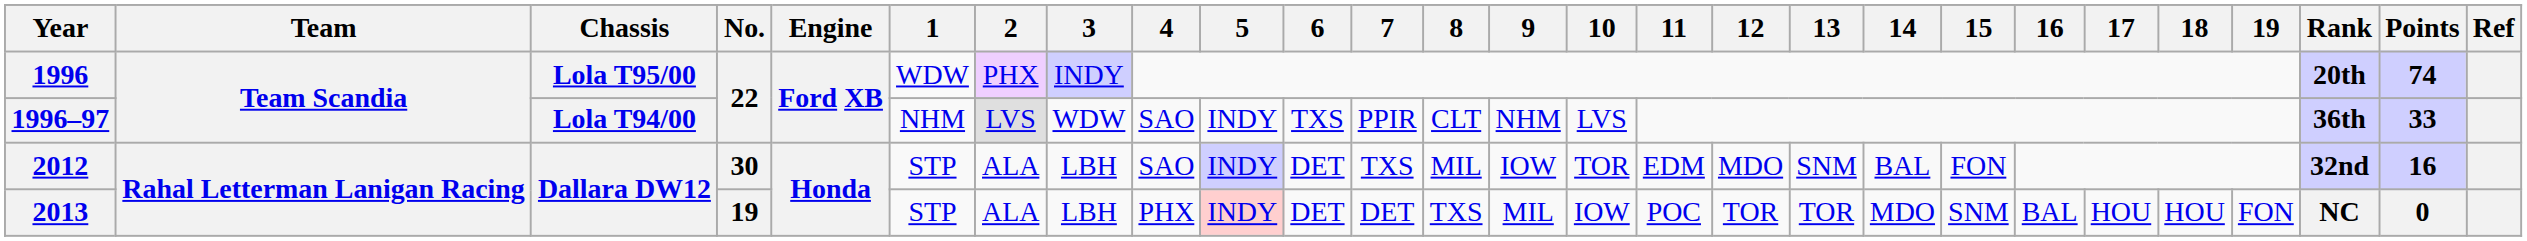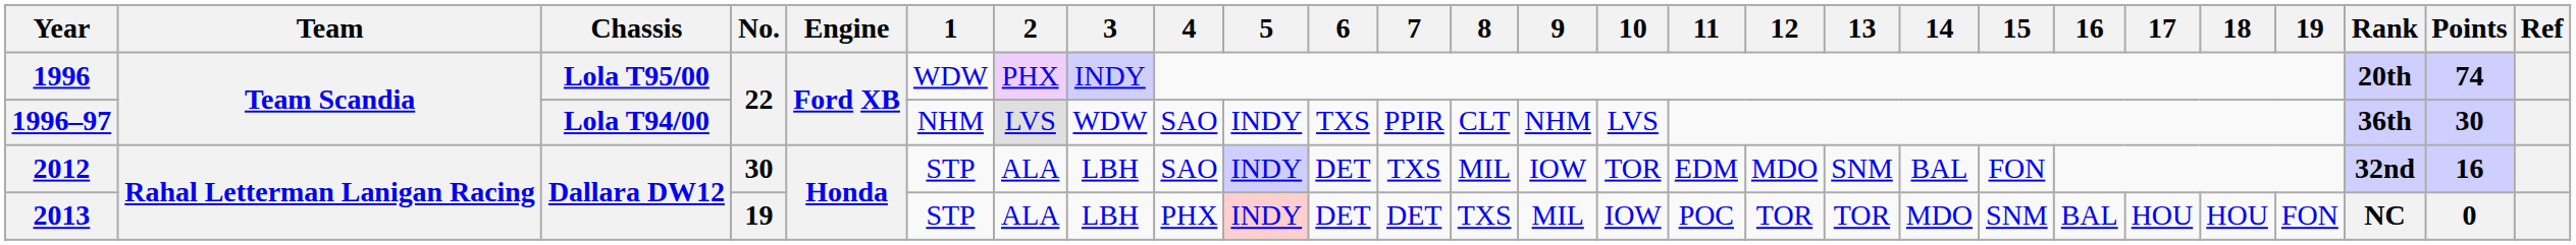1996–97 | Points: 33 -> 30
